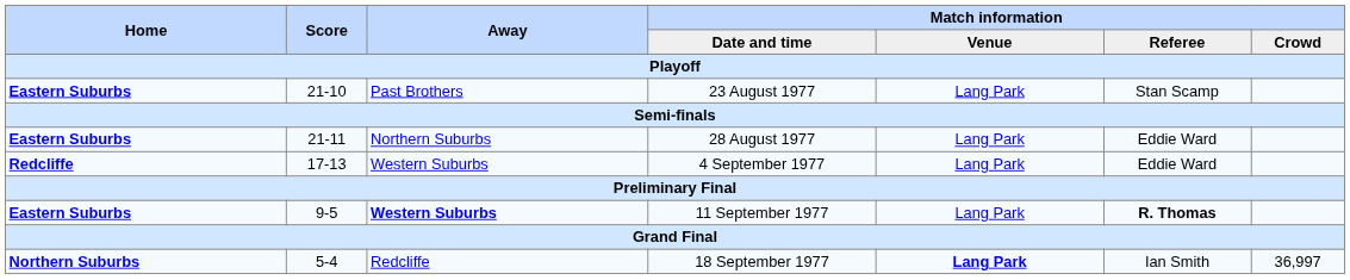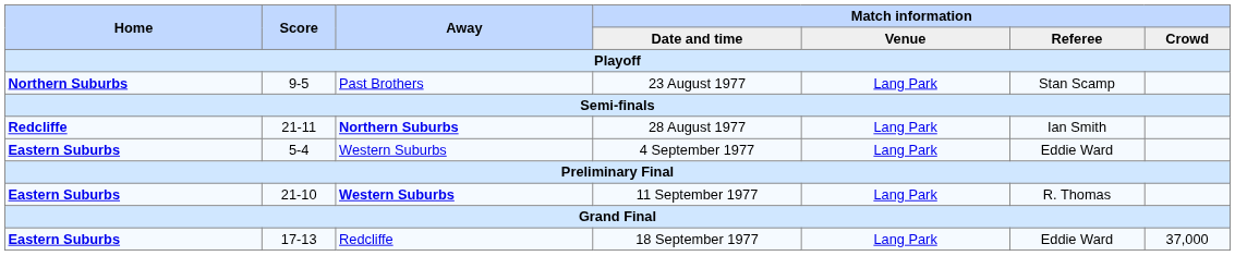23 August 1977 | Home: Eastern Suburbs -> Northern Suburbs
23 August 1977 | Score: 21-10 -> 9-5
28 August 1977 | Home: Eastern Suburbs -> Redcliffe
28 August 1977 | Away: normal -> bold
28 August 1977 | Match information / Referee: Eddie Ward -> Ian Smith
4 September 1977 | Home: Redcliffe -> Eastern Suburbs
4 September 1977 | Score: 17-13 -> 5-4
11 September 1977 | Score: 9-5 -> 21-10
11 September 1977 | Match information / Referee: bold -> normal
18 September 1977 | Home: Northern Suburbs -> Eastern Suburbs
18 September 1977 | Score: 5-4 -> 17-13
18 September 1977 | Match information / Venue: bold -> normal
18 September 1977 | Match information / Referee: Ian Smith -> Eddie Ward
18 September 1977 | Match information / Crowd: 36,997 -> 37,000
